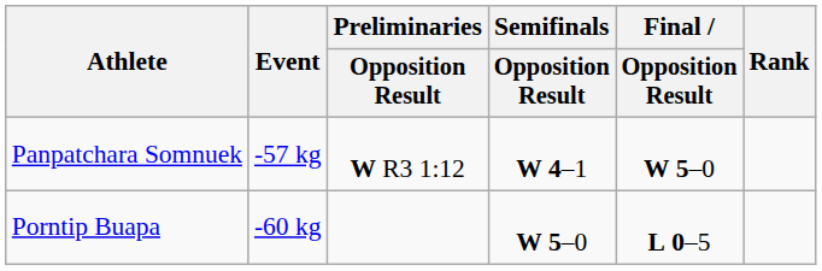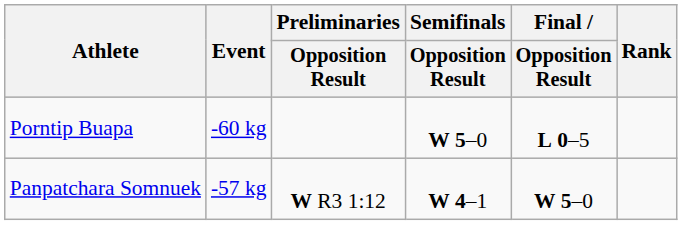rows swapped: Panpatchara Somnuek <-> Porntip Buapa
